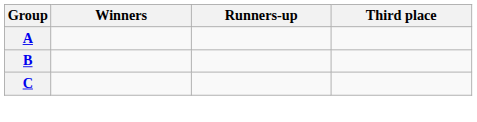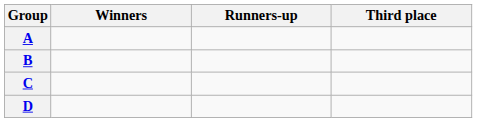+ row: D
